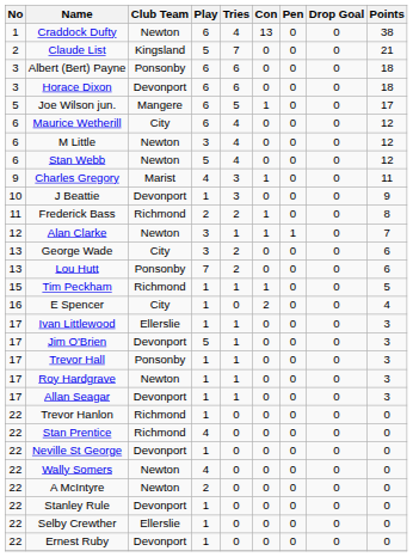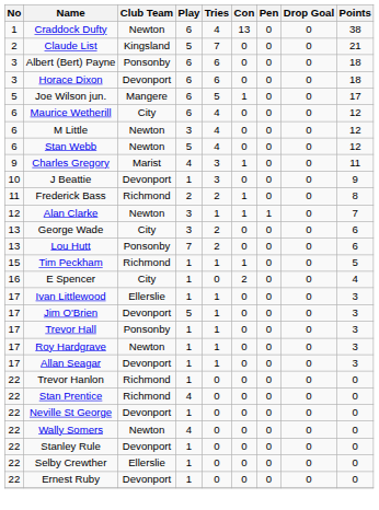- row: 22 | A McIntyre | Newton | 2 | 0 | 0 | 0 | 0 | 0
